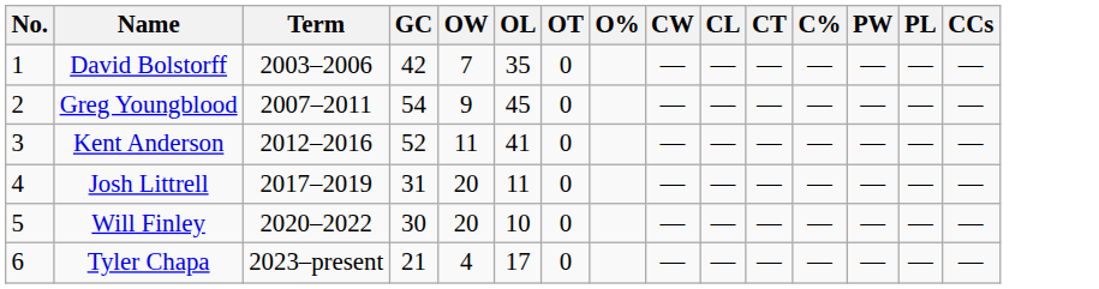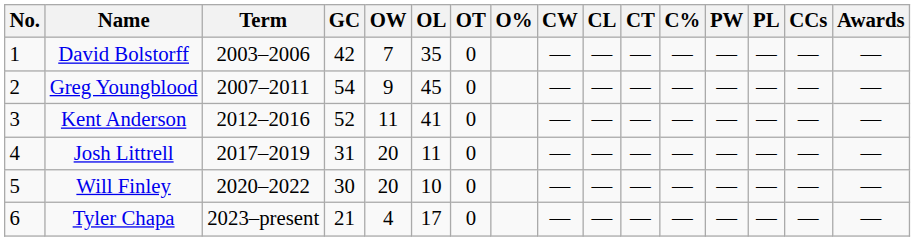+ column: Awards | — | — | — | — | — | —
